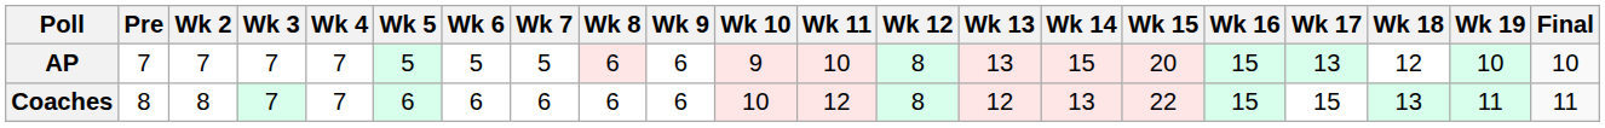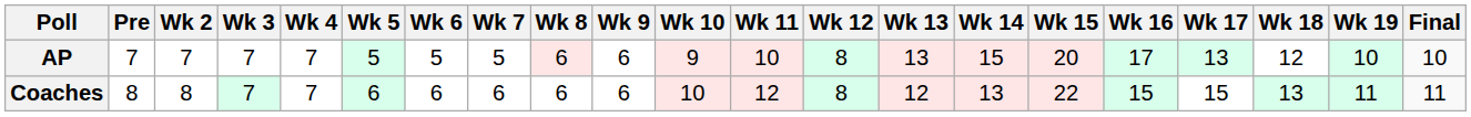AP | Wk 16: 15 -> 17
